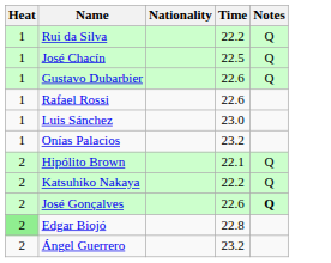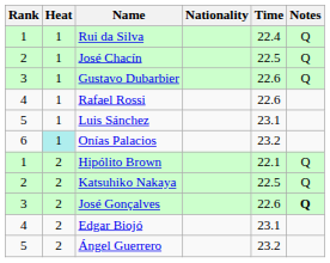+ column: Rank | 1 | 2 | 3 | 4 | 5 | 6 | 1 | 2 | 3 | 4 | 5
Rui da Silva | Time: 22.2 -> 22.4
Luis Sánchez | Time: 23.0 -> 23.1
Onías Palacios | Heat: no background -> paleturquoise background
Katsuhiko Nakaya | Time: 22.2 -> 22.5
Edgar Biojó | Heat: lightgreen background -> no background
Edgar Biojó | Time: 22.8 -> 23.1
